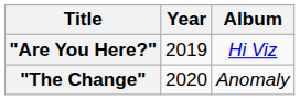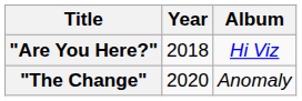"Are You Here?" | Year: 2019 -> 2018
